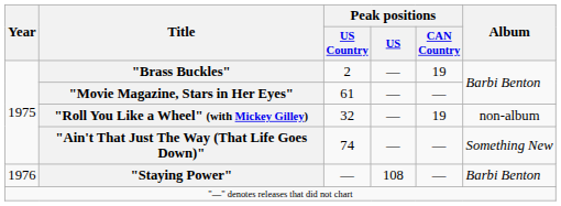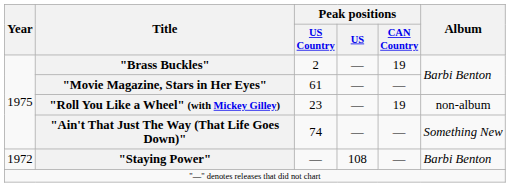"Roll You Like a Wheel" (with Mickey Gilley) | Peak positions / US Country: 32 -> 23
"Staying Power" | Year: 1976 -> 1972
